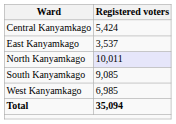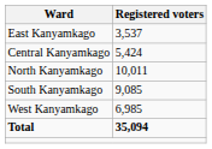rows swapped: Central Kanyamkago <-> East Kanyamkago
North Kanyamkago | Registered voters: lavender background -> no background
